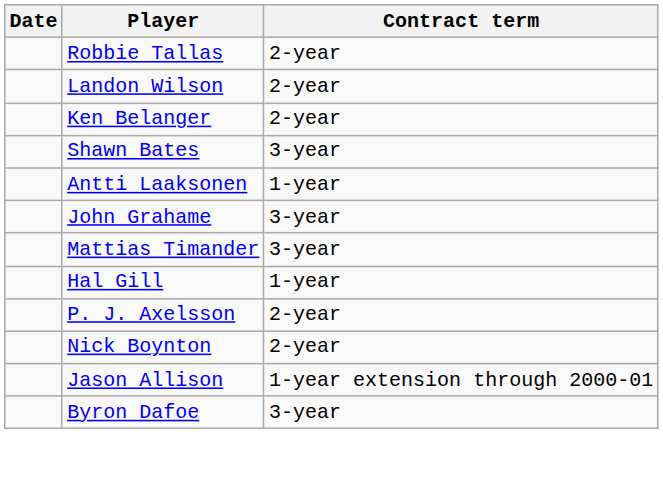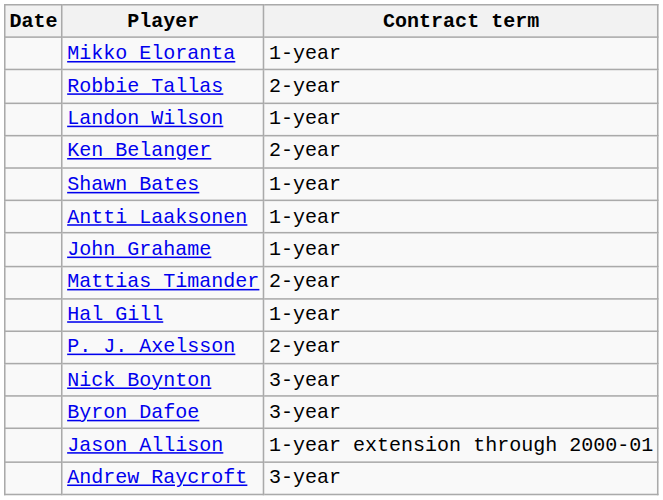+ row: Mikko Eloranta | 1-year
Landon Wilson | Contract term: 2-year -> 1-year
Shawn Bates | Contract term: 3-year -> 1-year
John Grahame | Contract term: 3-year -> 1-year
Mattias Timander | Contract term: 3-year -> 2-year
Nick Boynton | Contract term: 2-year -> 3-year
rows swapped: Byron Dafoe <-> Jason Allison
+ row: Andrew Raycroft | 3-year
